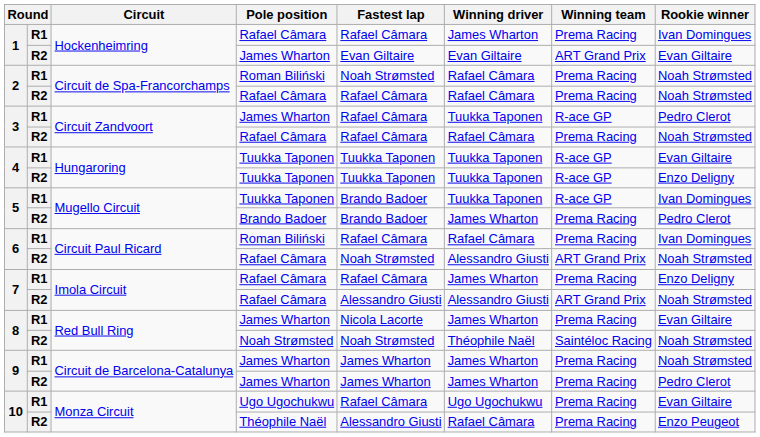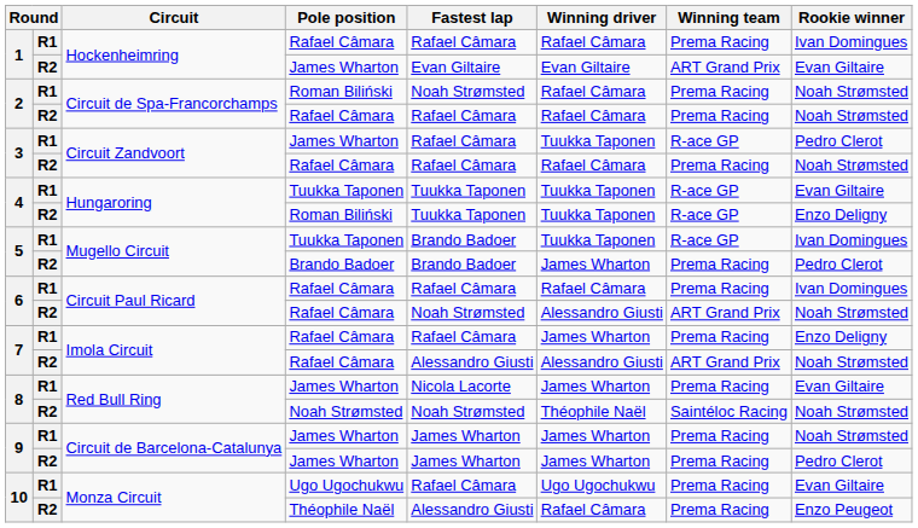1 / R1 | Winning driver: James Wharton -> Rafael Câmara
4 / R2 | Pole position: Tuukka Taponen -> Roman Biliński
6 / R1 | Pole position: Roman Biliński -> Rafael Câmara
